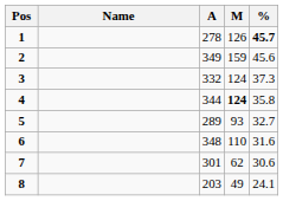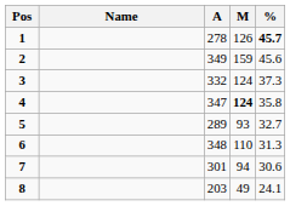4 | A: 344 -> 347
6 | %: 31.6 -> 31.3
7 | M: 62 -> 94
